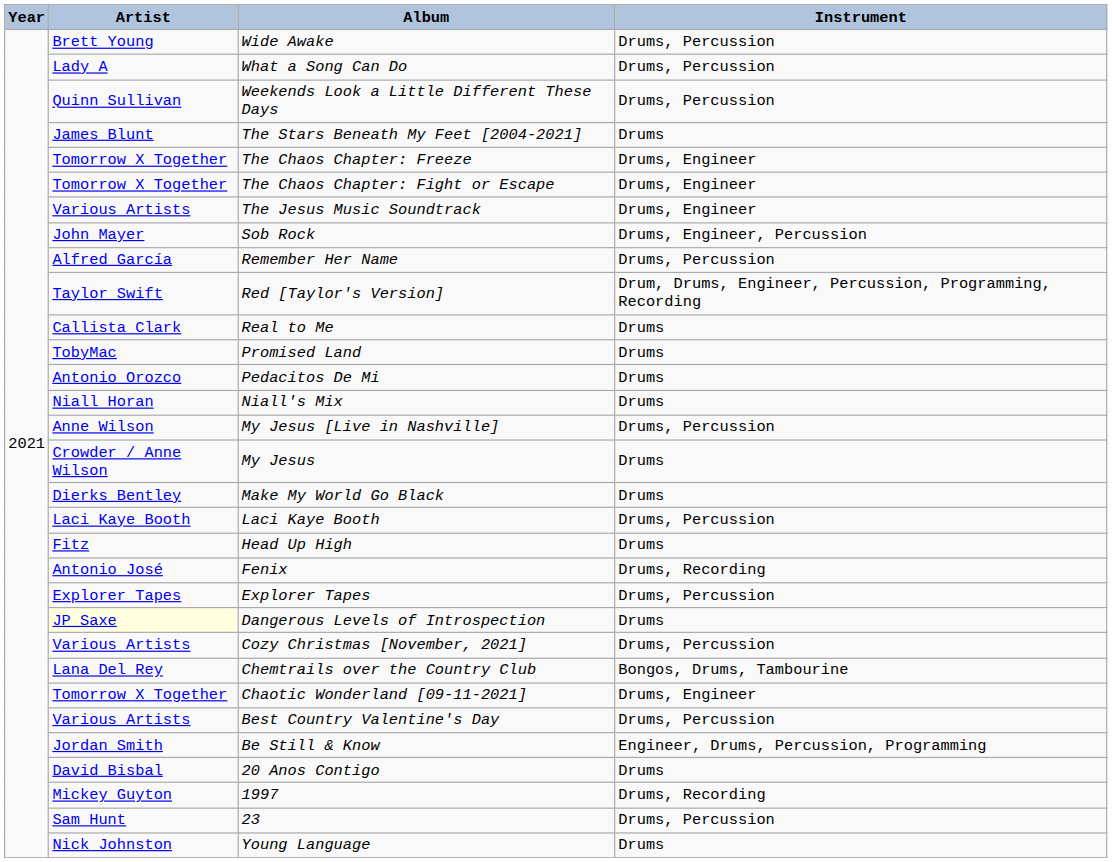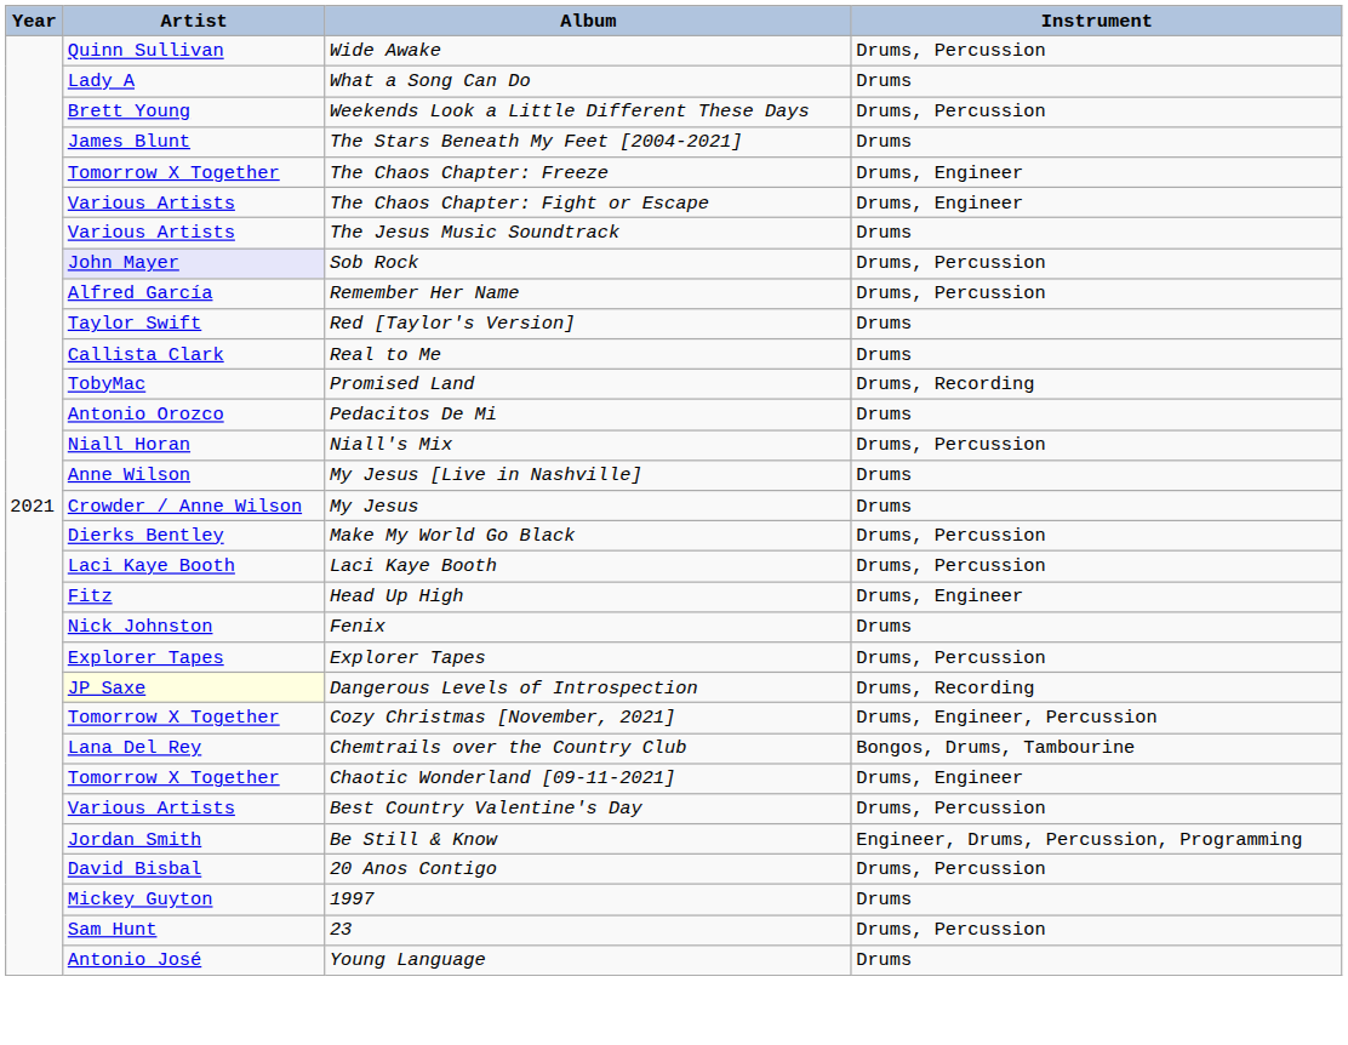Wide Awake | Artist: Brett Young -> Quinn Sullivan
What a Song Can Do | Instrument: Drums, Percussion -> Drums
Weekends Look a Little Different These Days | Artist: Quinn Sullivan -> Brett Young
The Chaos Chapter: Fight or Escape | Artist: Tomorrow X Together -> Various Artists
The Jesus Music Soundtrack | Instrument: Drums, Engineer -> Drums
Sob Rock | Artist: no background -> lavender background
Sob Rock | Instrument: Drums, Engineer, Percussion -> Drums, Percussion
Red [Taylor's Version] | Instrument: Drum, Drums, Engineer, Percussion, Programming, Recording -> Drums
Promised Land | Instrument: Drums -> Drums, Recording
Niall's Mix | Instrument: Drums -> Drums, Percussion
My Jesus [Live in Nashville] | Instrument: Drums, Percussion -> Drums
Make My World Go Black | Instrument: Drums -> Drums, Percussion
Head Up High | Instrument: Drums -> Drums, Engineer
Fenix | Artist: Antonio José -> Nick Johnston
Fenix | Instrument: Drums, Recording -> Drums
Dangerous Levels of Introspection | Instrument: Drums -> Drums, Recording
Cozy Christmas [November, 2021] | Artist: Various Artists -> Tomorrow X Together
Cozy Christmas [November, 2021] | Instrument: Drums, Percussion -> Drums, Engineer, Percussion
20 Anos Contigo | Instrument: Drums -> Drums, Percussion
1997 | Instrument: Drums, Recording -> Drums
Young Language | Artist: Nick Johnston -> Antonio José
